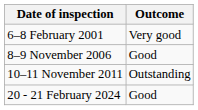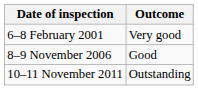- row: 20 - 21 February 2024 | Good
